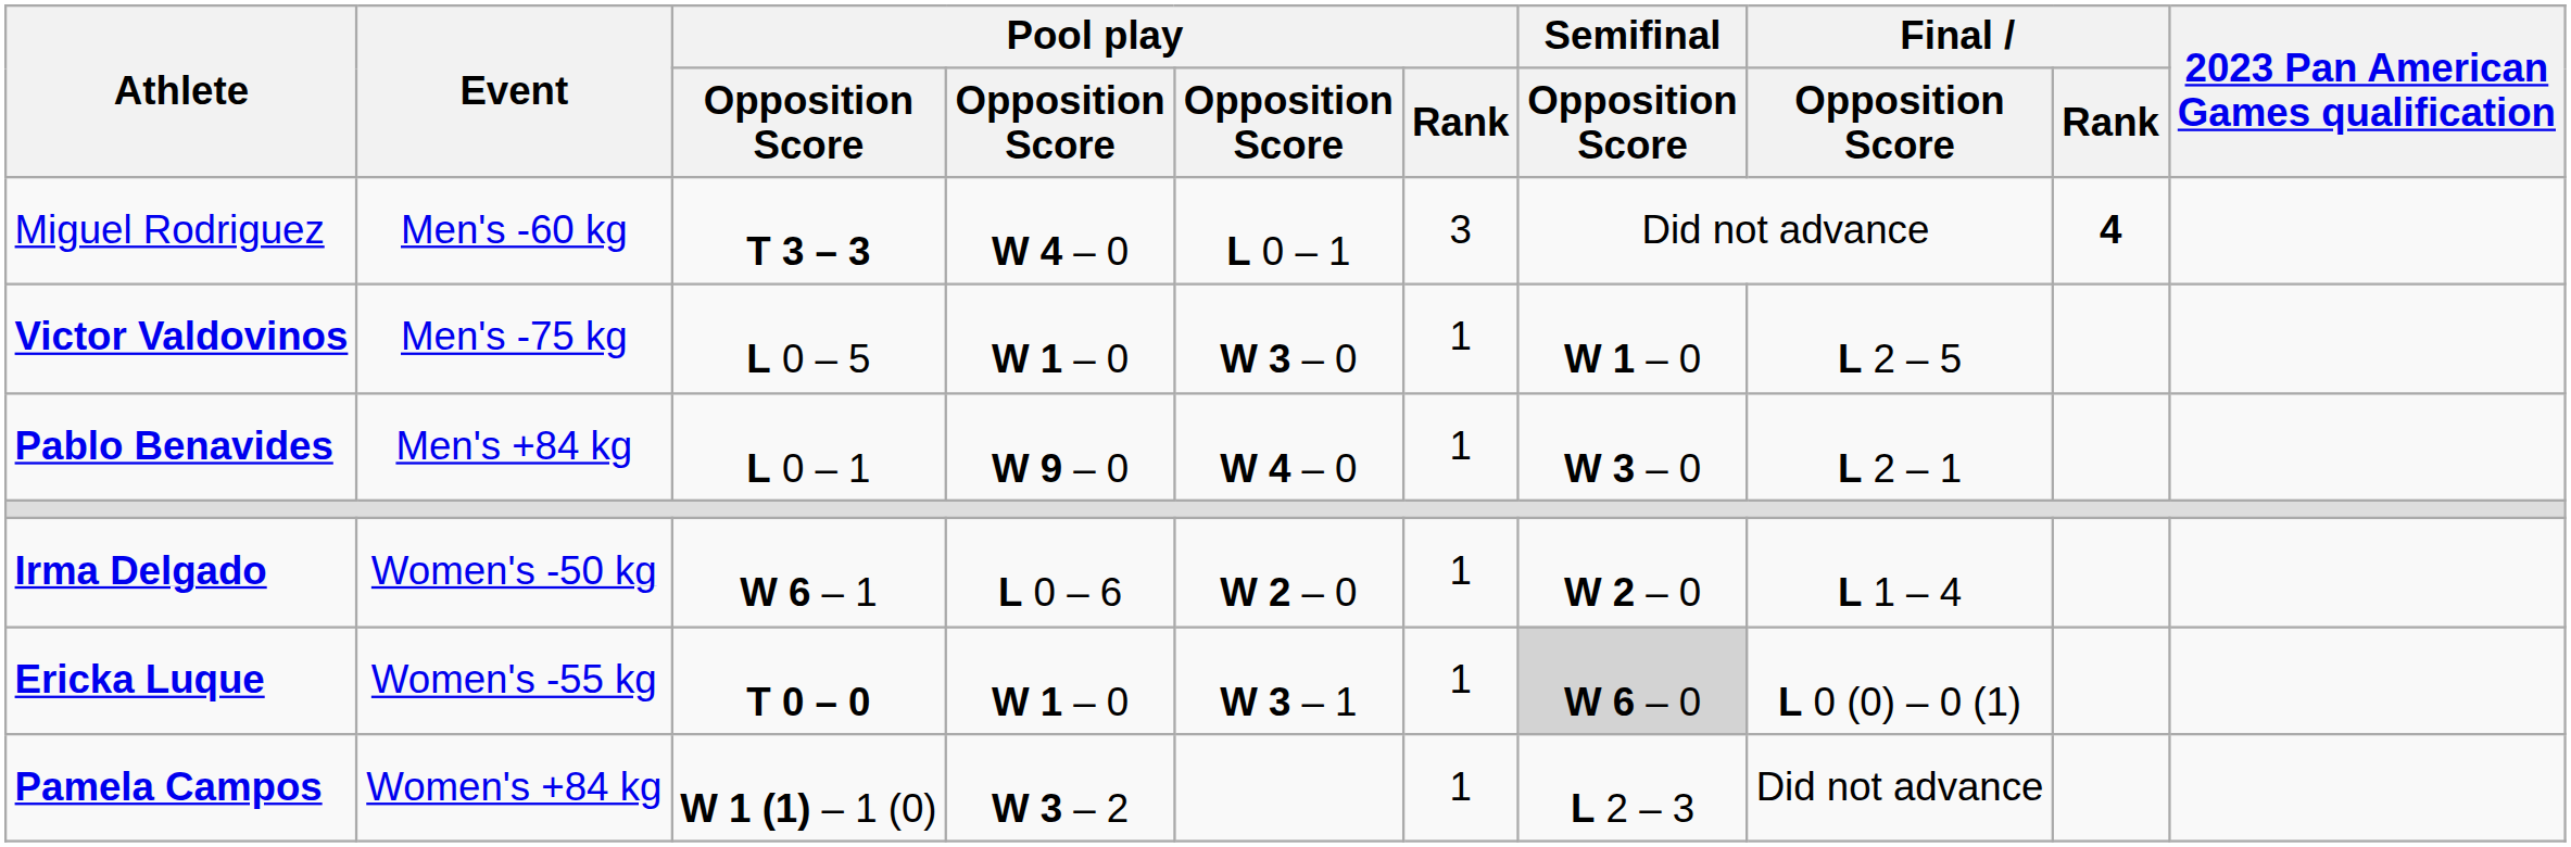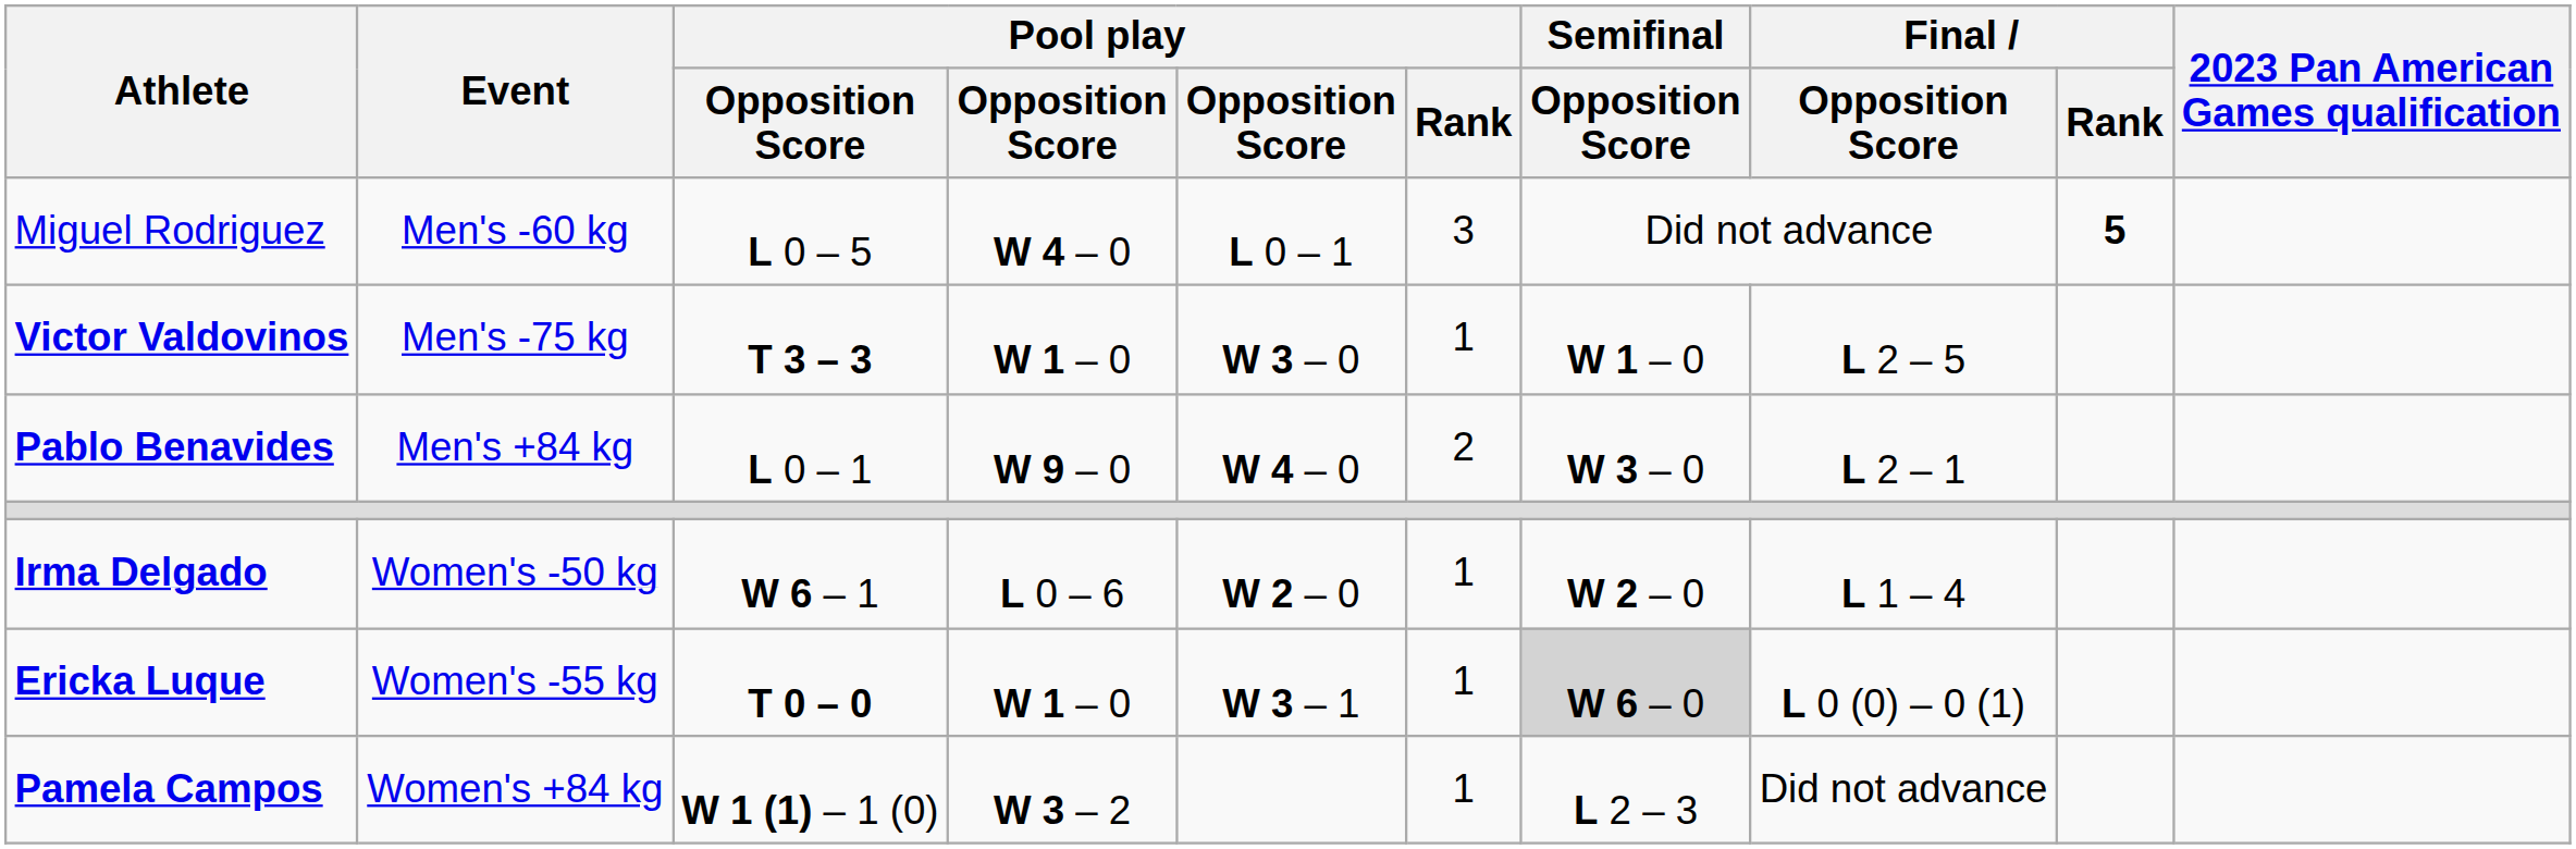Miguel Rodriguez | column 3: T 3 – 3 -> L 0 – 5
Miguel Rodriguez | Final / Rank: 4 -> 5
Victor Valdovinos | column 3: L 0 – 5 -> T 3 – 3
Pablo Benavides | Pool play / Rank: 1 -> 2
